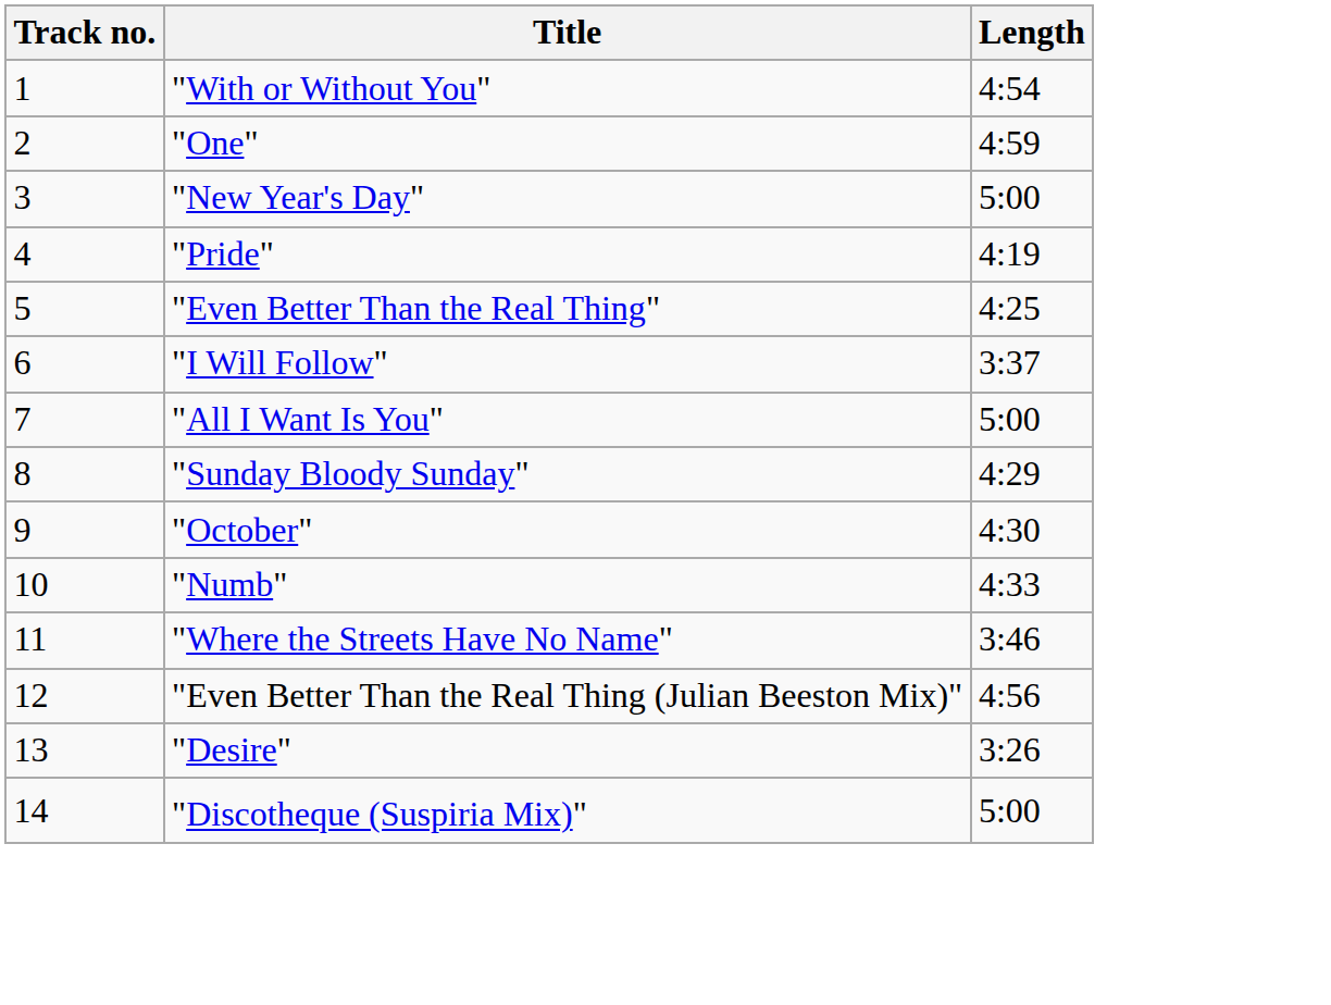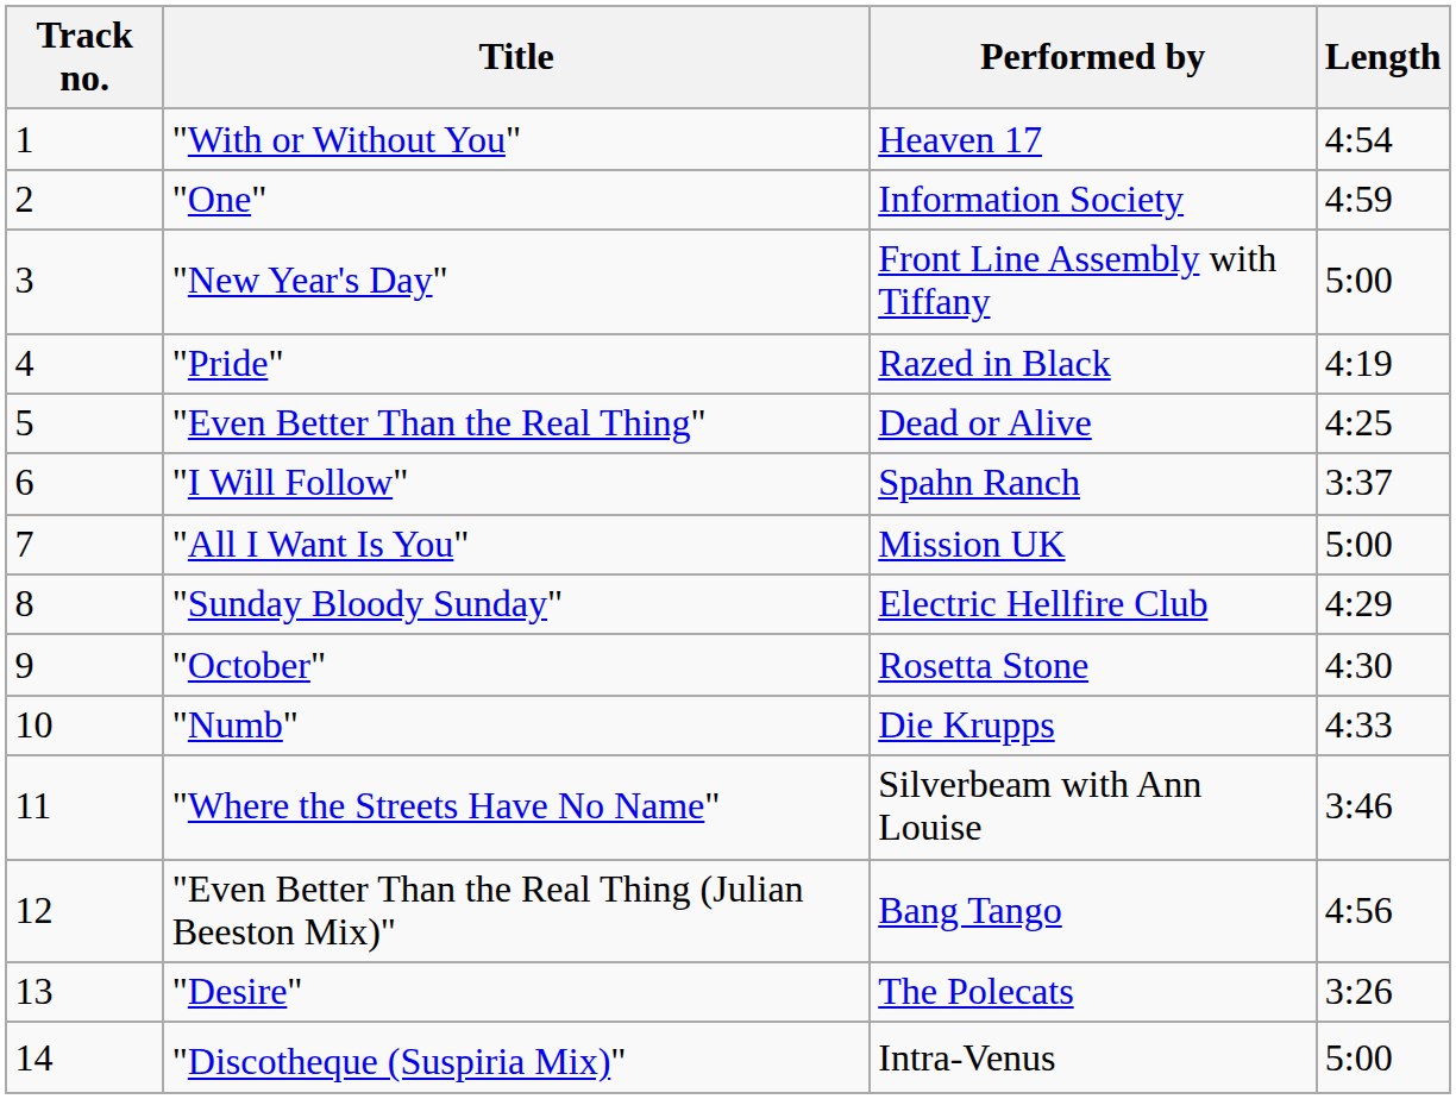+ column: Performed by | Heaven 17 | Information Society | Front Line Assembly with Tiffany | Razed in Black | Dead or Alive | Spahn Ranch | Mission UK | Electric Hellfire Club | Rosetta Stone | Die Krupps | Silverbeam with Ann Louise | Bang Tango | The Polecats | Intra-Venus
